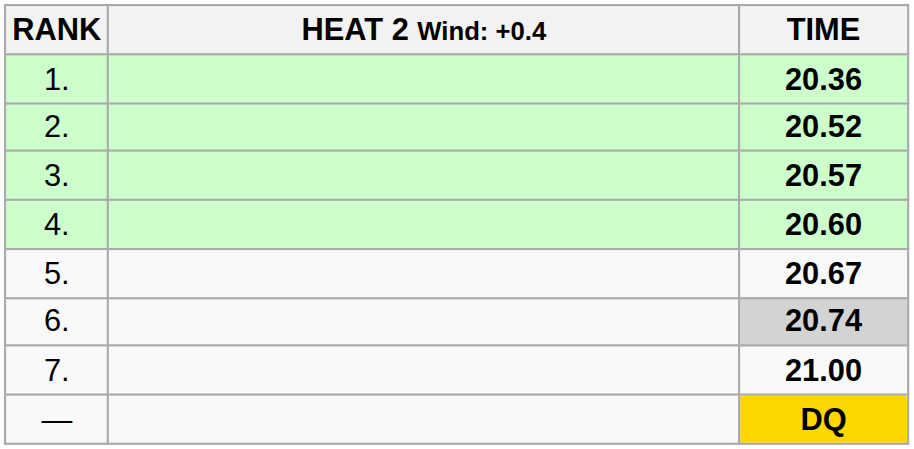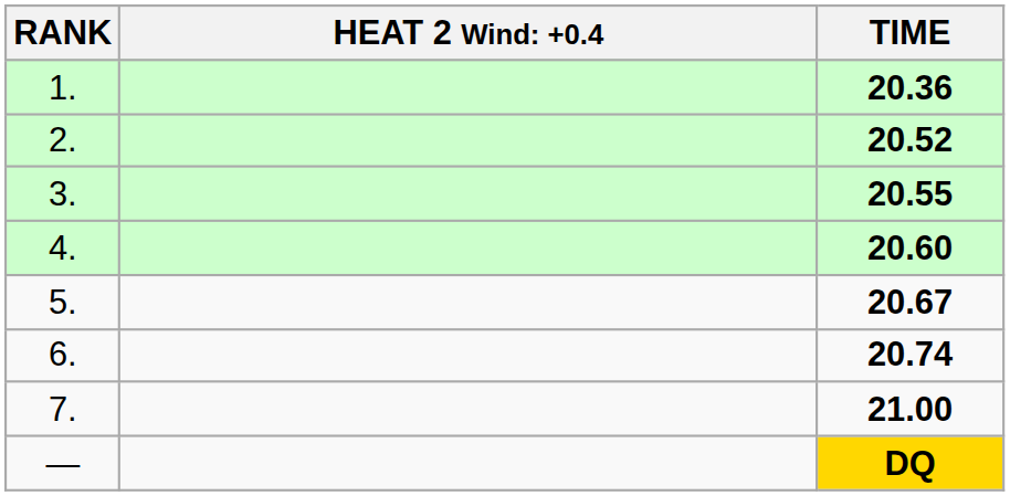3. | TIME: 20.57 -> 20.55
6. | TIME: lightgrey background -> no background
